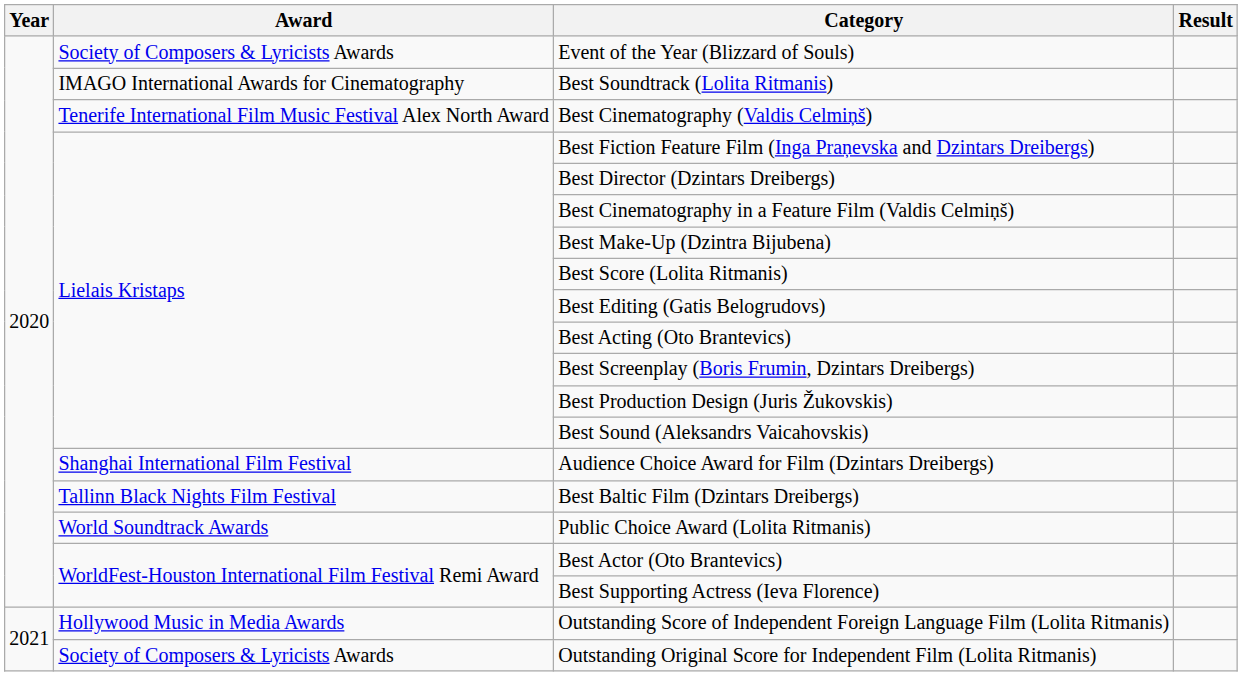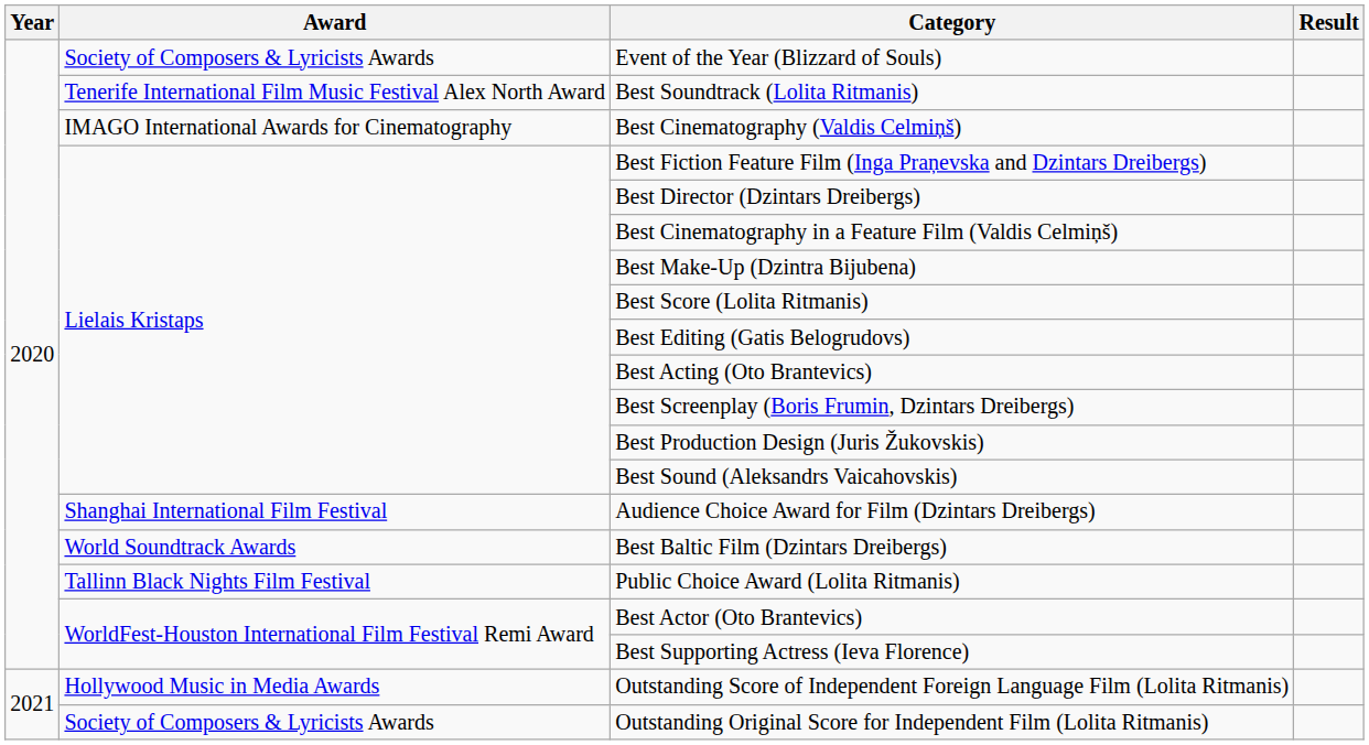Best Soundtrack (Lolita Ritmanis) | Award: IMAGO International Awards for Cinematography -> Tenerife International Film Music Festival Alex North Award
Best Cinematography (Valdis Celmiņš) | Award: Tenerife International Film Music Festival Alex North Award -> IMAGO International Awards for Cinematography
Best Baltic Film (Dzintars Dreibergs) | Award: Tallinn Black Nights Film Festival -> World Soundtrack Awards
Public Choice Award (Lolita Ritmanis) | Award: World Soundtrack Awards -> Tallinn Black Nights Film Festival
